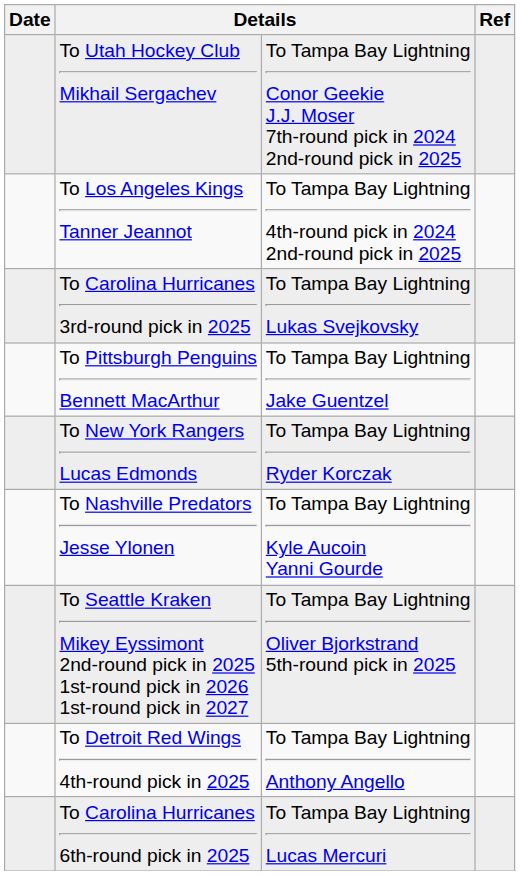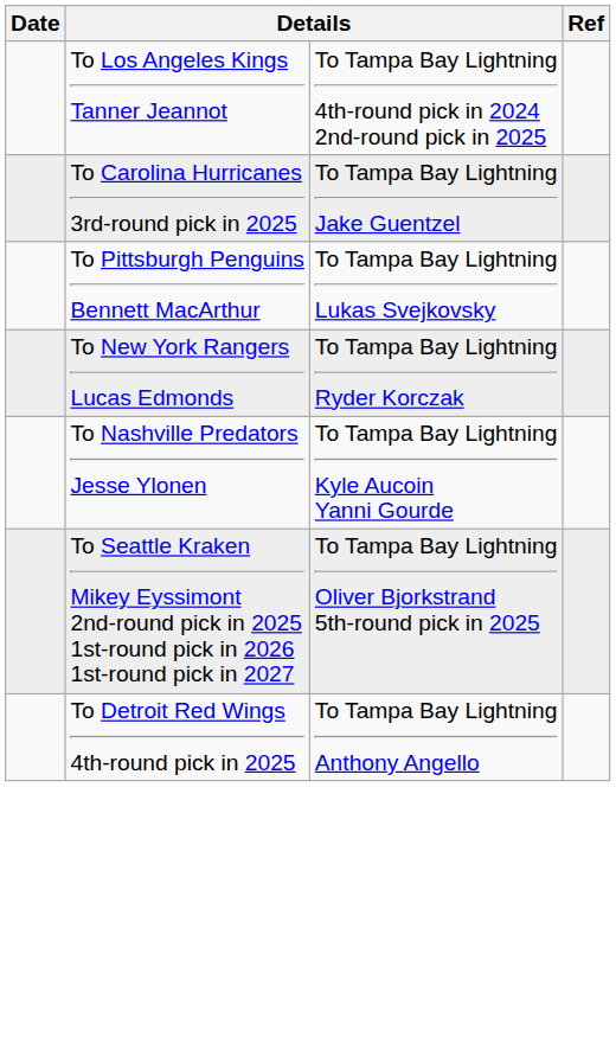- row: To Utah Hockey Club Mikhail Sergachev | To Tampa Bay Lightning Conor Geekie J.J. Moser 7th-round pick in 2024 2nd-round pick in 2025
To Carolina Hurricanes 3rd-round pick in 2025 | column 3: To Tampa Bay Lightning Lukas Svejkovsky -> To Tampa Bay Lightning Jake Guentzel
To Pittsburgh Penguins Bennett MacArthur | column 3: To Tampa Bay Lightning Jake Guentzel -> To Tampa Bay Lightning Lukas Svejkovsky
- row: To Carolina Hurricanes 6th-round pick in 2025 | To Tampa Bay Lightning Lucas Mercuri
